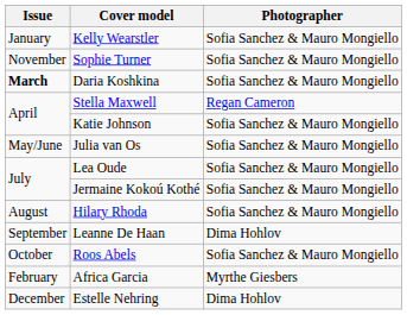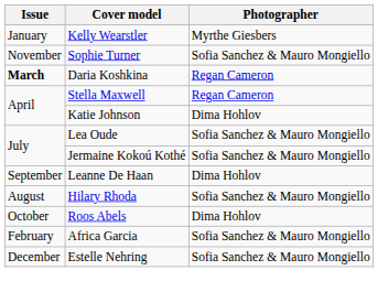Kelly Wearstler | Photographer: Sofia Sanchez & Mauro Mongiello -> Myrthe Giesbers
Daria Koshkina | Photographer: Sofia Sanchez & Mauro Mongiello -> Regan Cameron
Katie Johnson | Photographer: Sofia Sanchez & Mauro Mongiello -> Dima Hohlov
- row: May/June | Julia van Os | Sofia Sanchez & Mauro Mongiello
rows swapped: Hilary Rhoda <-> Leanne De Haan
Roos Abels | Photographer: Sofia Sanchez & Mauro Mongiello -> Dima Hohlov
Africa Garcia | Photographer: Myrthe Giesbers -> Sofia Sanchez & Mauro Mongiello
Estelle Nehring | Photographer: Dima Hohlov -> Sofia Sanchez & Mauro Mongiello
